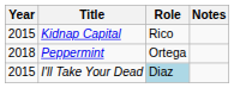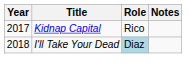Kidnap Capital | Year: 2015 -> 2017
- row: 2018 | Peppermint | Ortega
I'll Take Your Dead | Year: 2015 -> 2018
